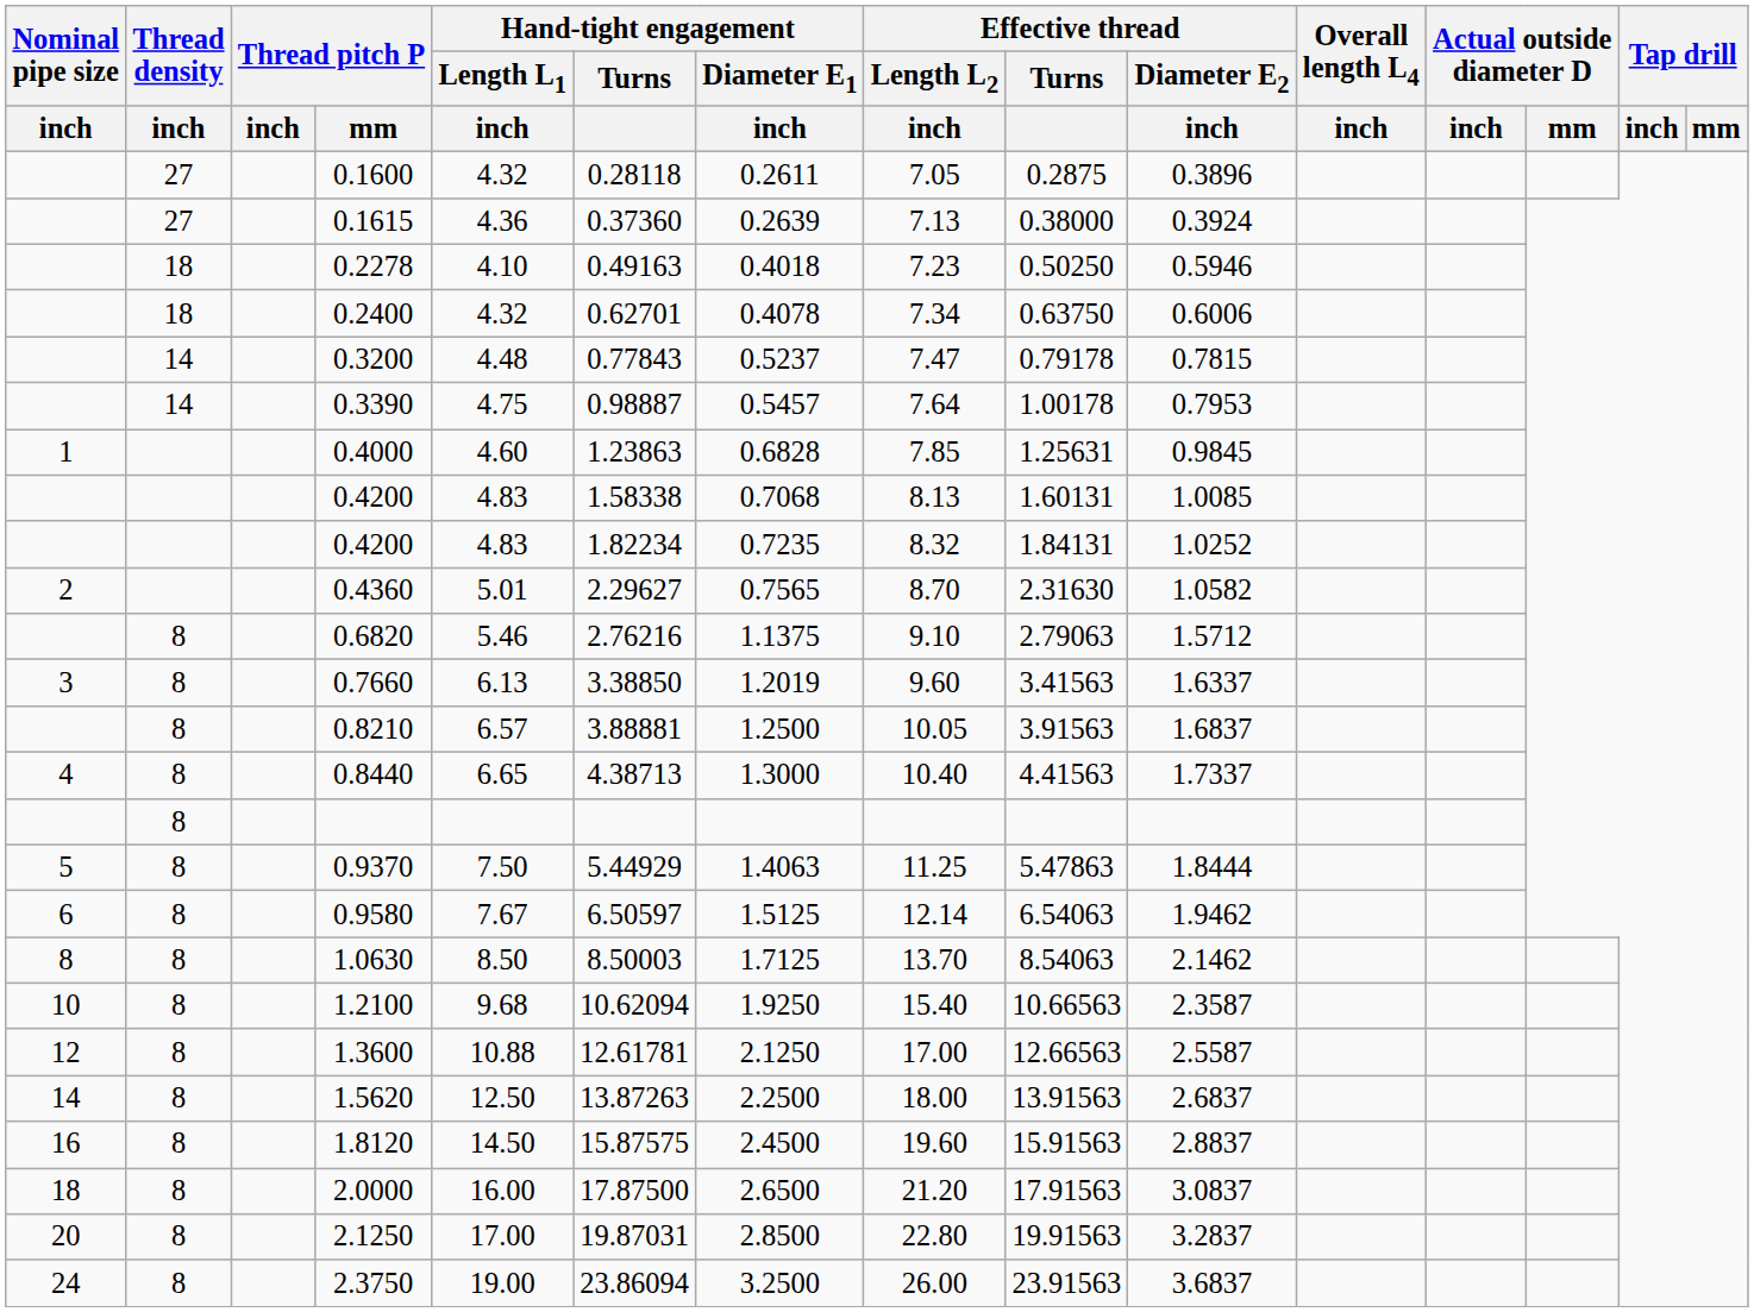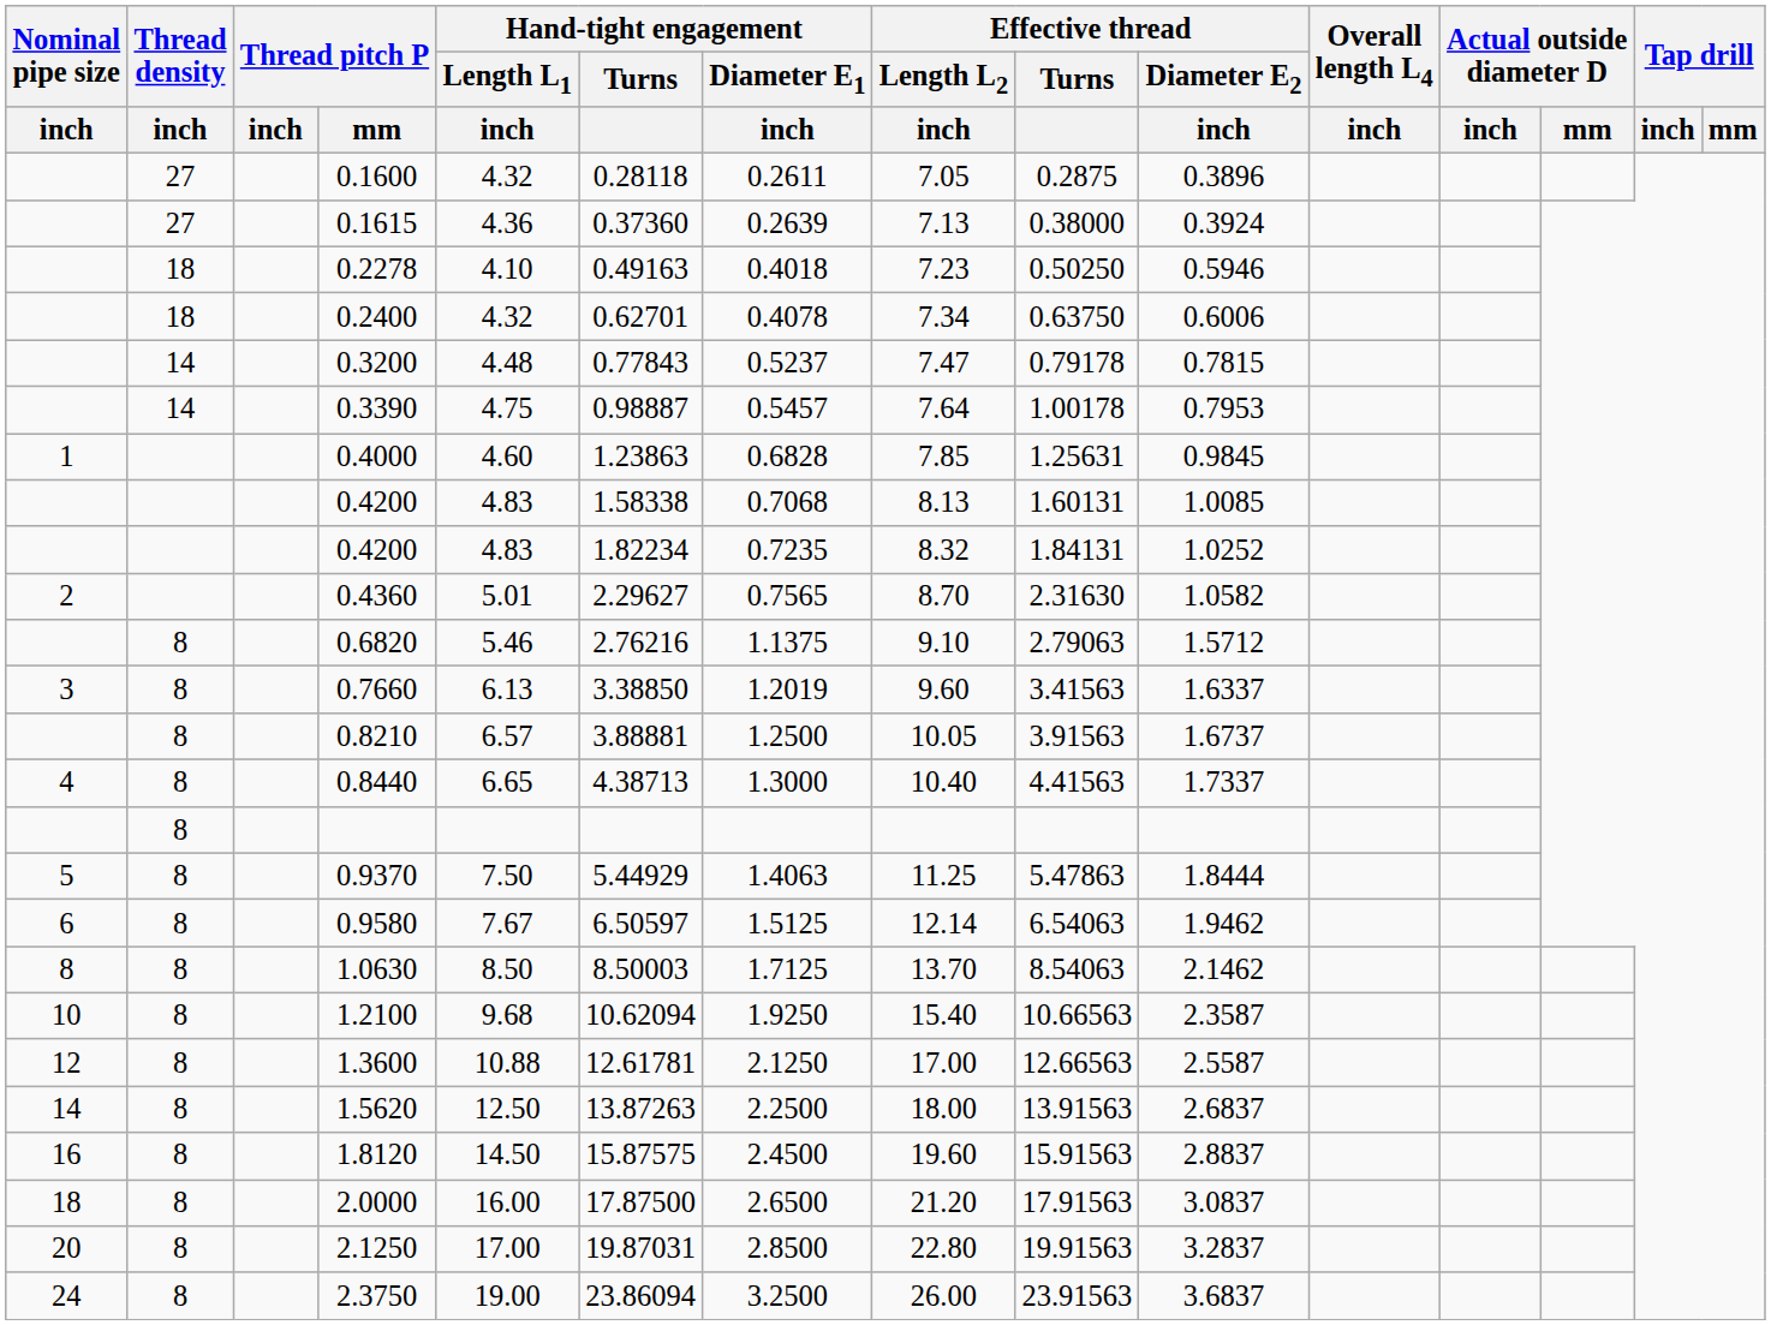0.8210 | Effective thread / Diameter E2 / inch: 1.6837 -> 1.6737
